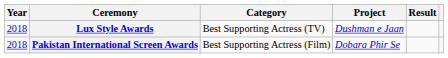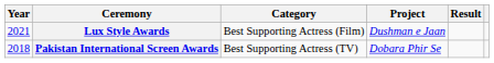Lux Style Awards | Year: 2018 -> 2021
Lux Style Awards | Category: Best Supporting Actress (TV) -> Best Supporting Actress (Film)
Pakistan International Screen Awards | Category: Best Supporting Actress (Film) -> Best Supporting Actress (TV)
